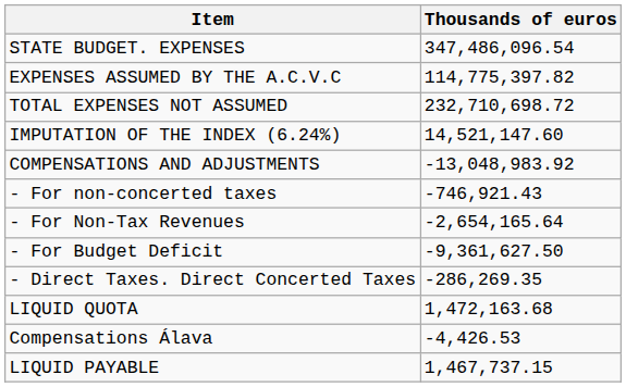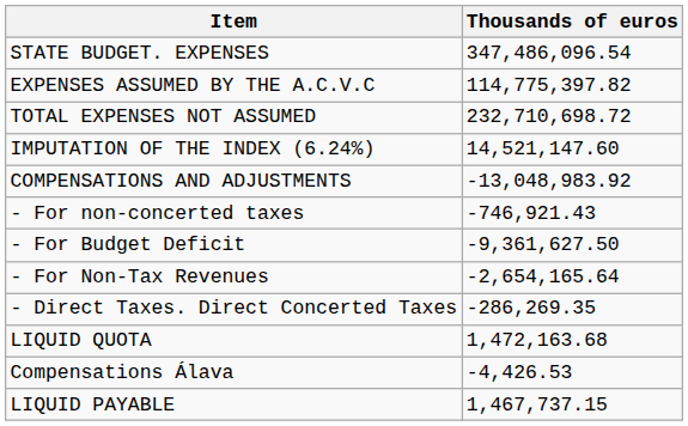rows swapped: - For Non-Tax Revenues <-> - For Budget Deficit
